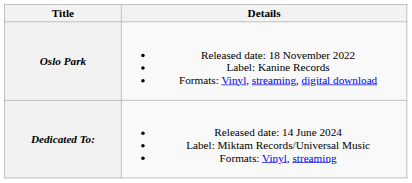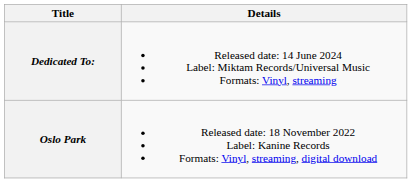rows swapped: Oslo Park <-> Dedicated To:
